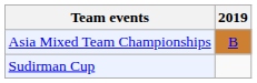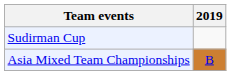rows swapped: Asia Mixed Team Championships <-> Sudirman Cup
